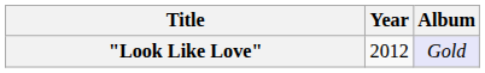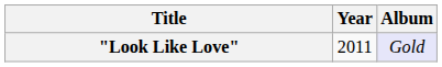"Look Like Love" | Year: 2012 -> 2011
